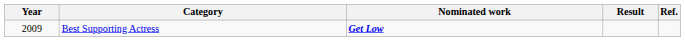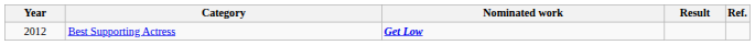Best Supporting Actress | Year: 2009 -> 2012
